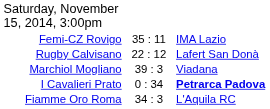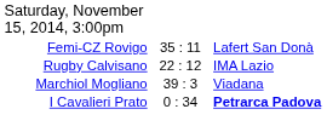Femi-CZ Rovigo | column 3: IMA Lazio -> Lafert San Donà
Rugby Calvisano | column 3: Lafert San Donà -> IMA Lazio
- row: Fiamme Oro Roma | 34 : 3 | L'Aquila RC
